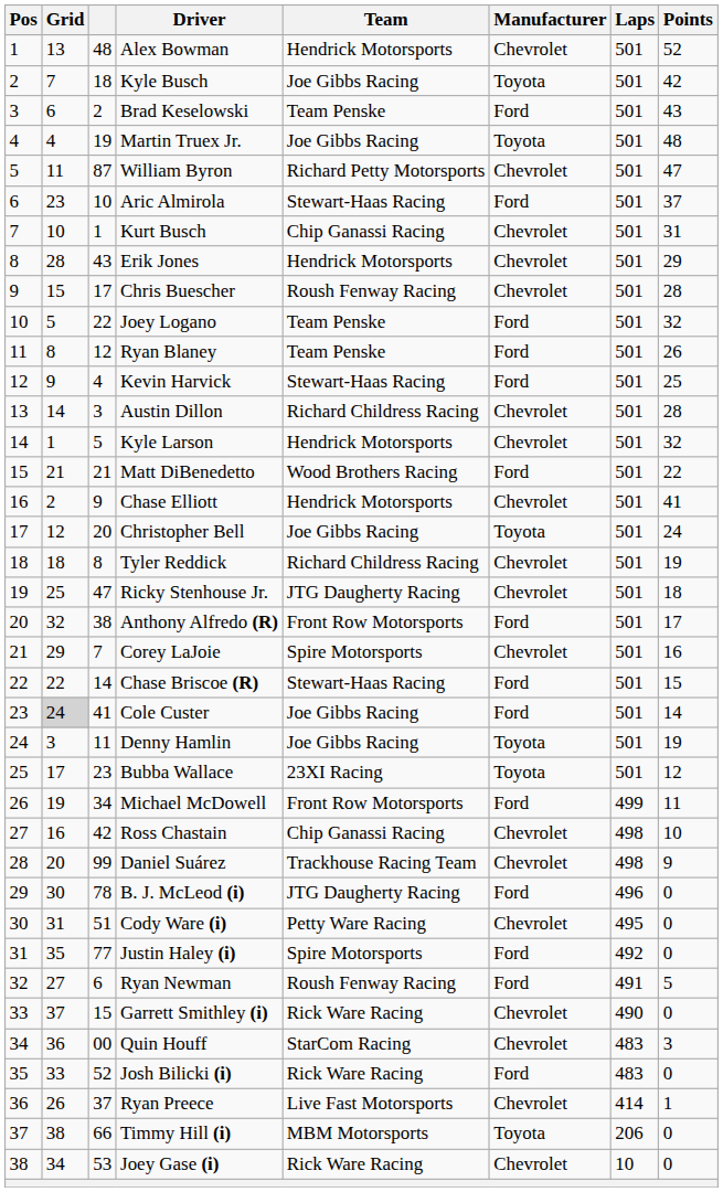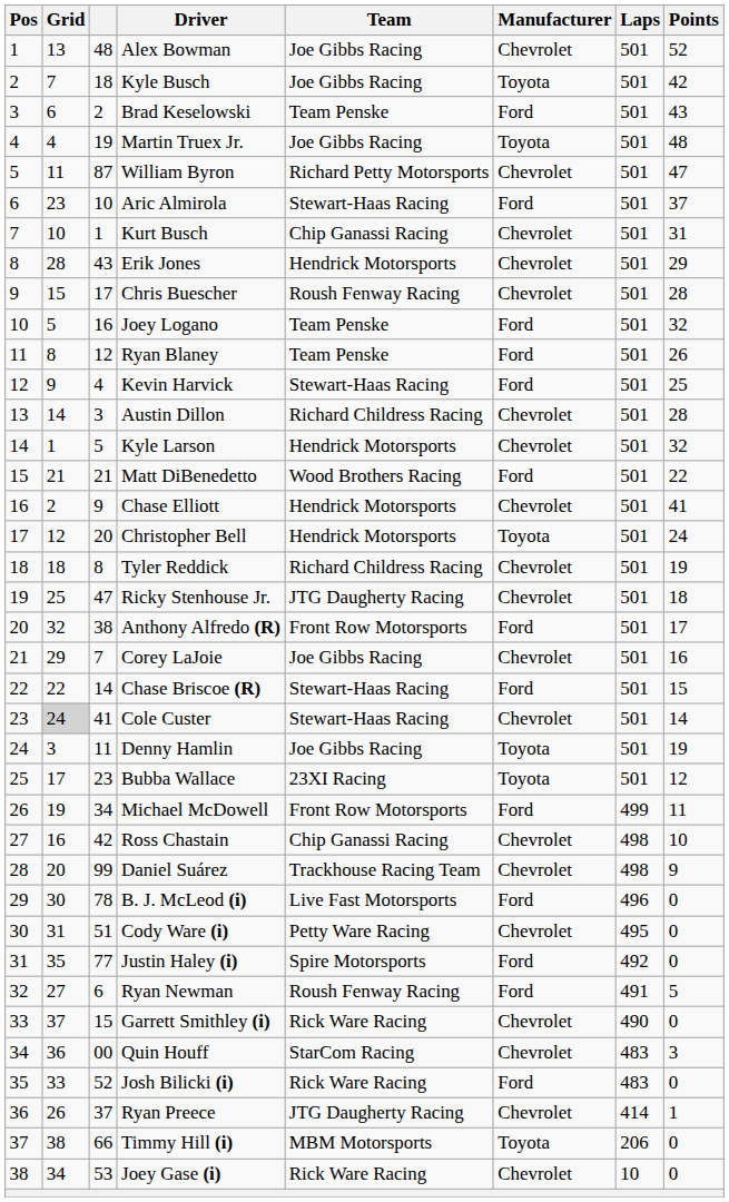Alex Bowman | Team: Hendrick Motorsports -> Joe Gibbs Racing
Joey Logano | column 3: 22 -> 16
Christopher Bell | Team: Joe Gibbs Racing -> Hendrick Motorsports
Corey LaJoie | Team: Spire Motorsports -> Joe Gibbs Racing
Cole Custer | Team: Joe Gibbs Racing -> Stewart-Haas Racing
Cole Custer | Manufacturer: Ford -> Chevrolet
B. J. McLeod (i) | Team: JTG Daugherty Racing -> Live Fast Motorsports
Ryan Preece | Team: Live Fast Motorsports -> JTG Daugherty Racing
